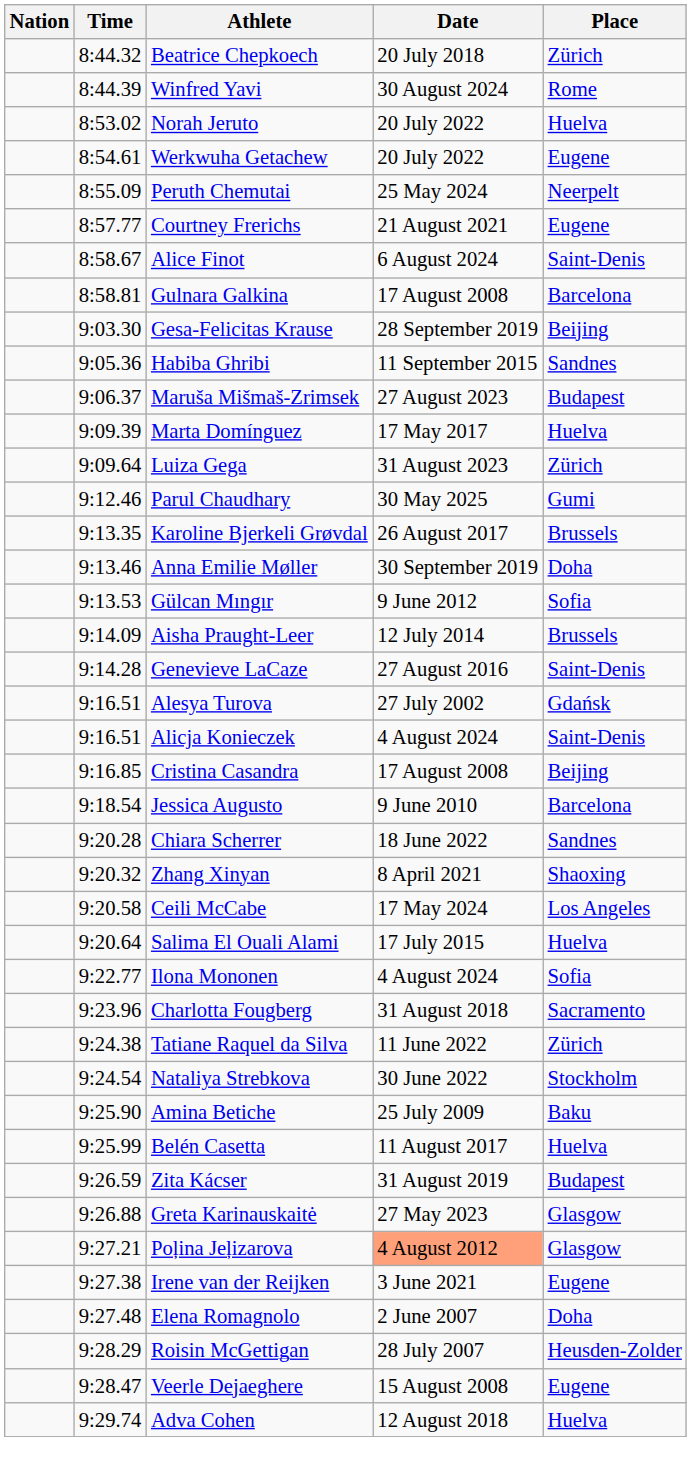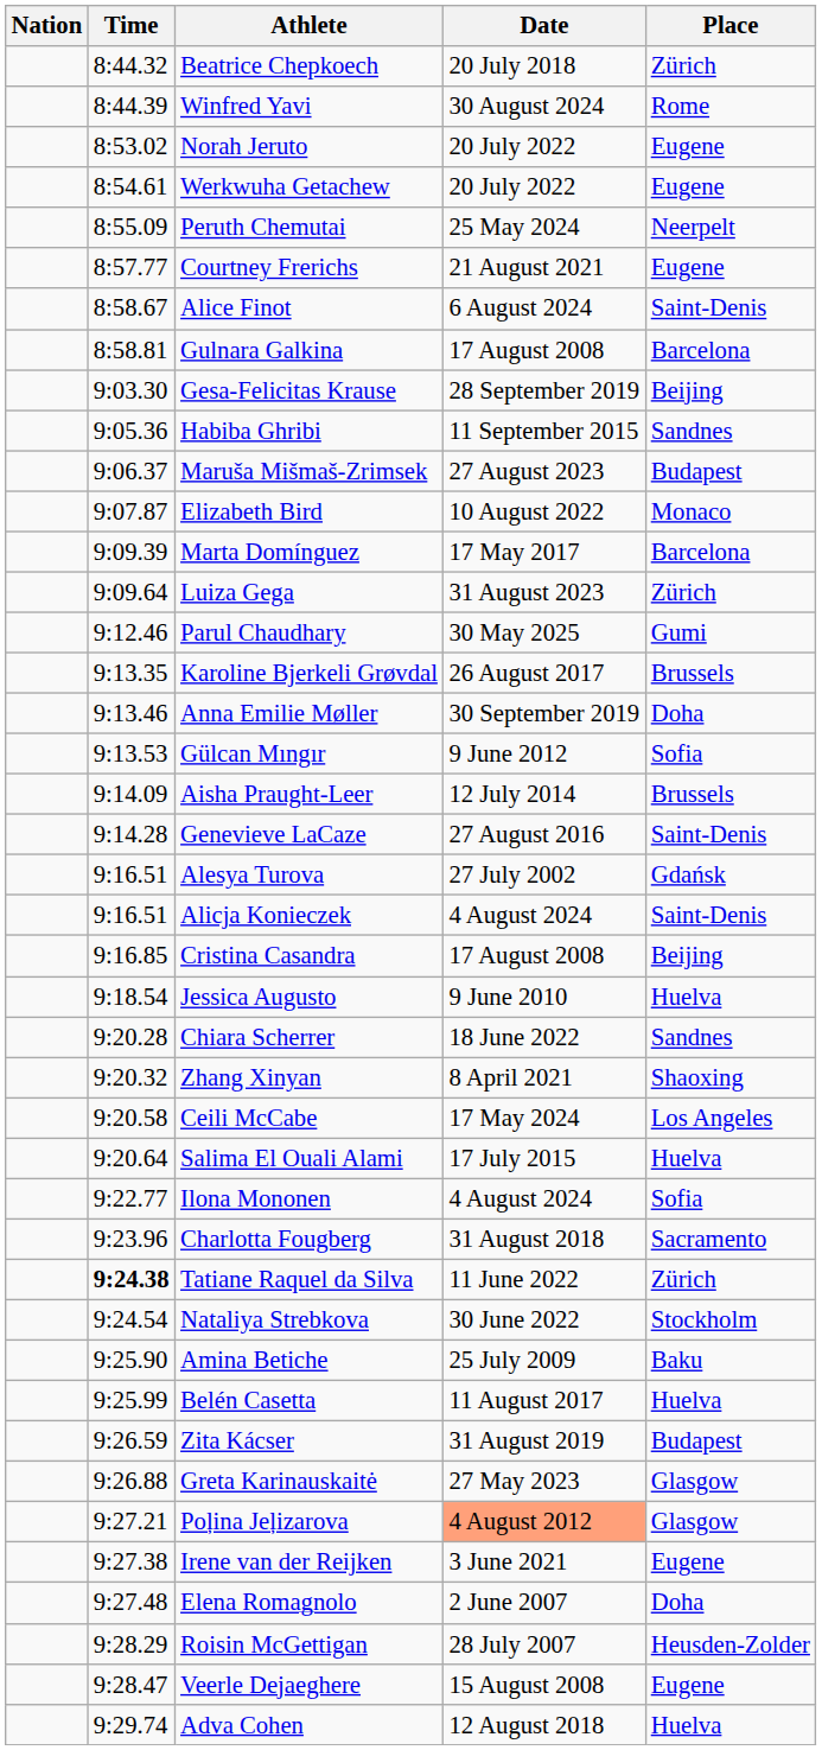Norah Jeruto | Place: Huelva -> Eugene
+ row: 9:07.87 | Elizabeth Bird | 10 August 2022 | Monaco
Marta Domínguez | Place: Huelva -> Barcelona
Jessica Augusto | Place: Barcelona -> Huelva
Tatiane Raquel da Silva | Time: normal -> bold
